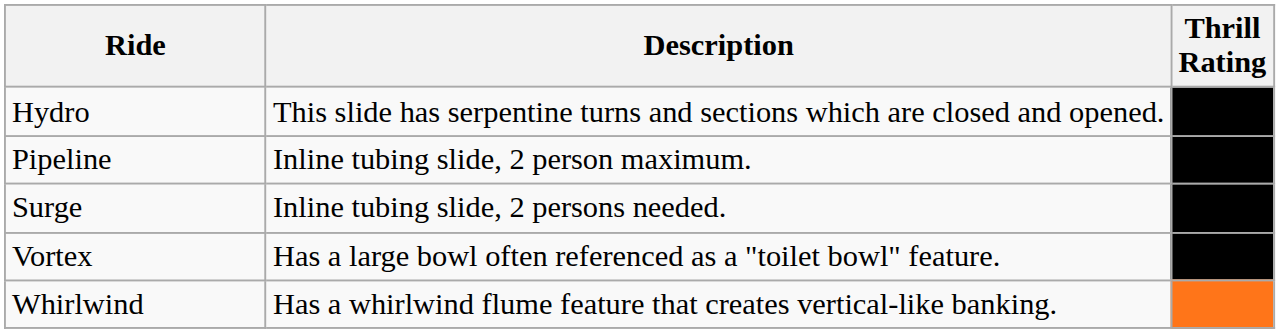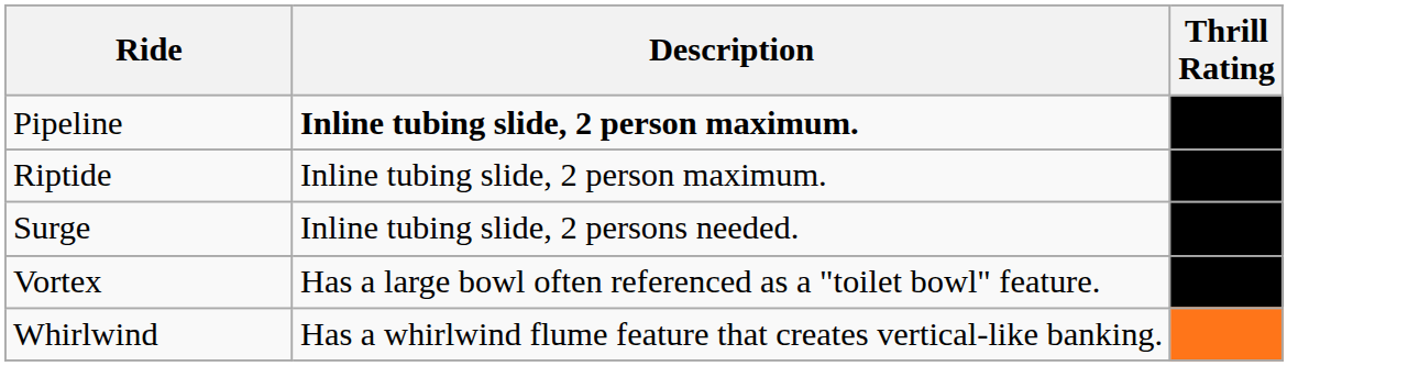- row: Hydro | This slide has serpentine turns and sections which are closed and opened.
Pipeline | Description: normal -> bold
+ row: Riptide | Inline tubing slide, 2 person maximum.
